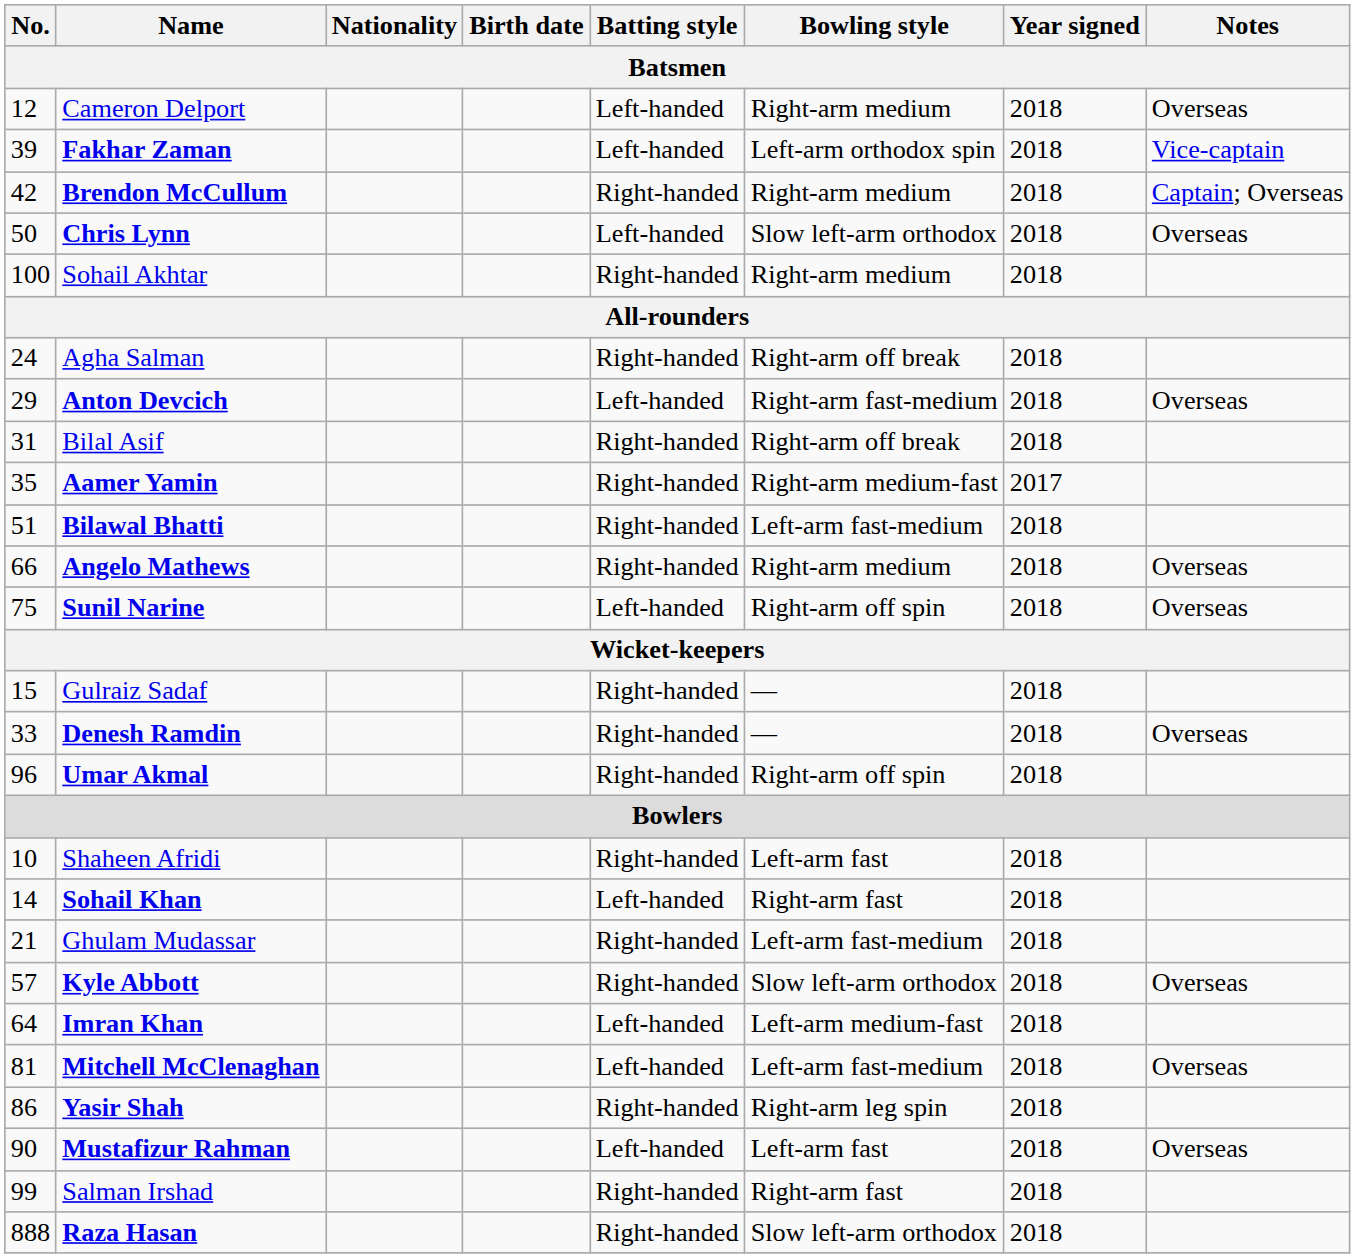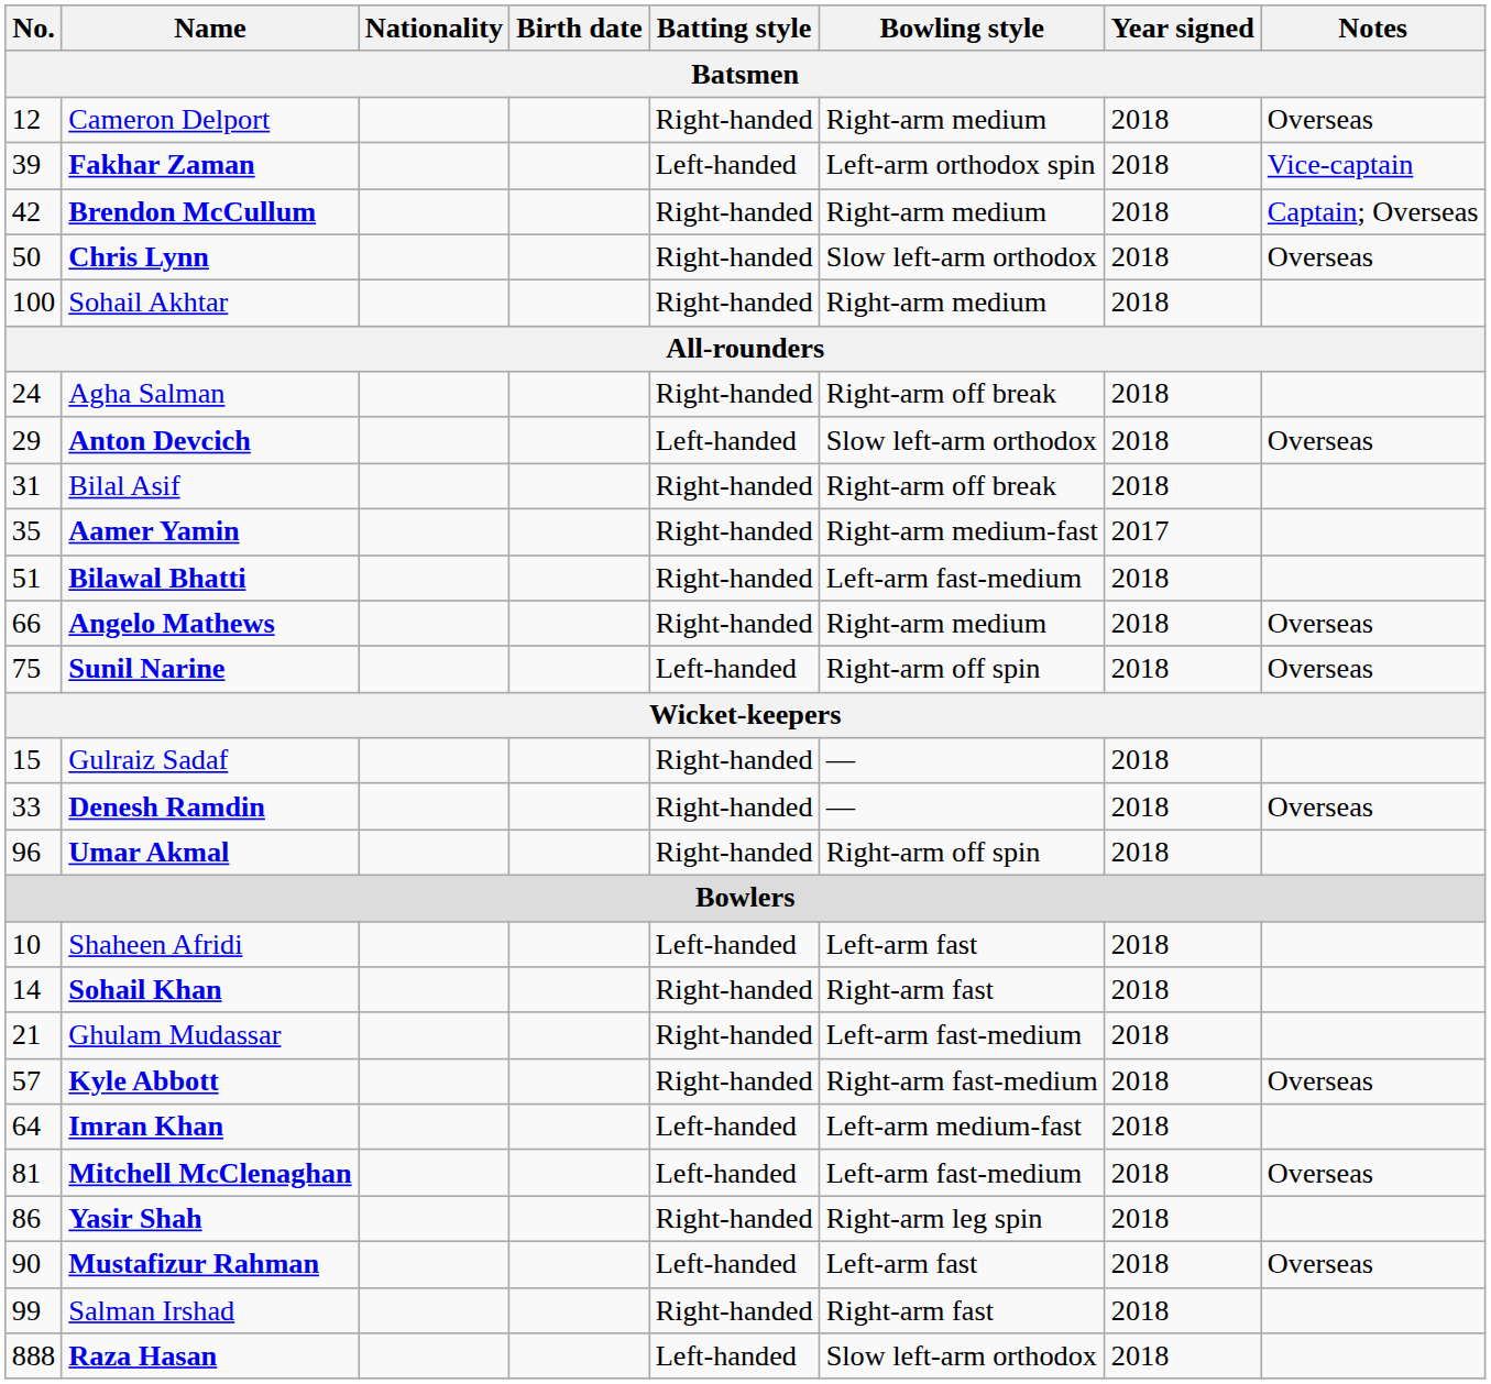Cameron Delport | Batting style: Left-handed -> Right-handed
Chris Lynn | Batting style: Left-handed -> Right-handed
Anton Devcich | Bowling style: Right-arm fast-medium -> Slow left-arm orthodox
Shaheen Afridi | Batting style: Right-handed -> Left-handed
Sohail Khan | Batting style: Left-handed -> Right-handed
Kyle Abbott | Bowling style: Slow left-arm orthodox -> Right-arm fast-medium
Raza Hasan | Batting style: Right-handed -> Left-handed
